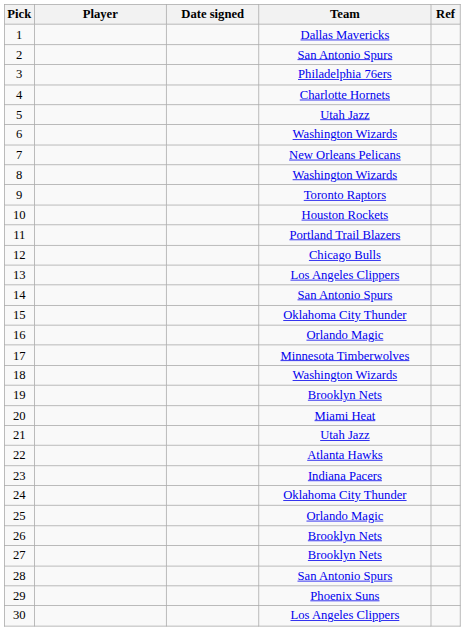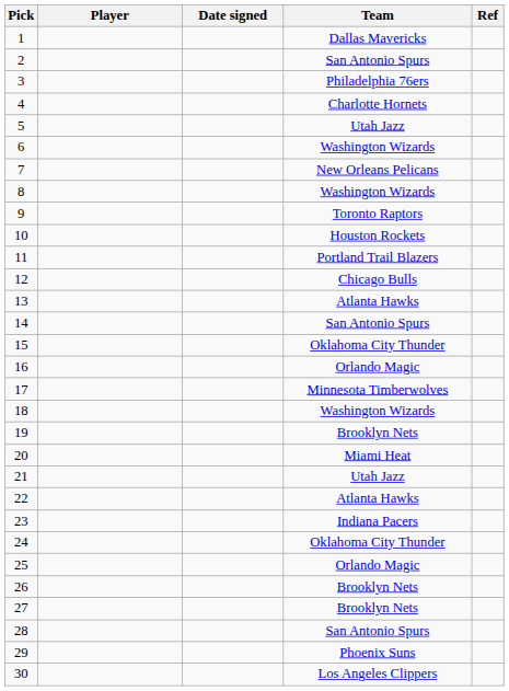13 | Team: Los Angeles Clippers -> Atlanta Hawks
